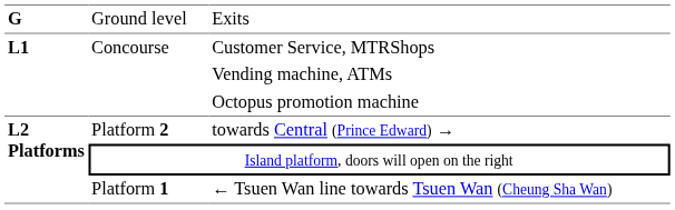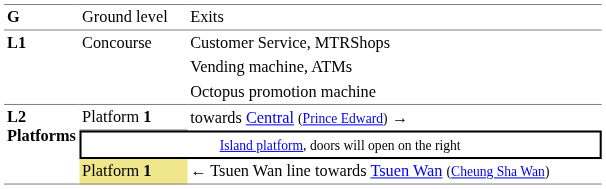towards Central (Prince Edward) → | column 2: Platform 2 -> Platform 1
← Tsuen Wan line towards Tsuen Wan (Cheung Sha Wan) | column 2: no background -> khaki background
